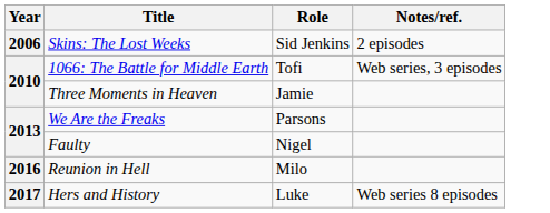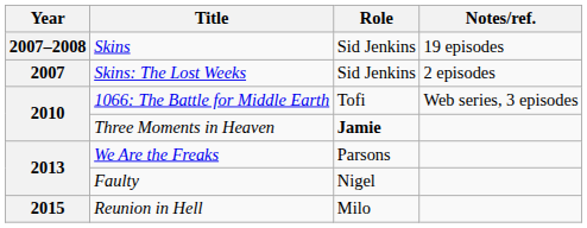+ row: 2007–2008 | Skins | Sid Jenkins | 19 episodes
Skins: The Lost Weeks | Year: 2006 -> 2007
Three Moments in Heaven | Role: normal -> bold
Reunion in Hell | Year: 2016 -> 2015
- row: 2017 | Hers and History | Luke | Web series 8 episodes
